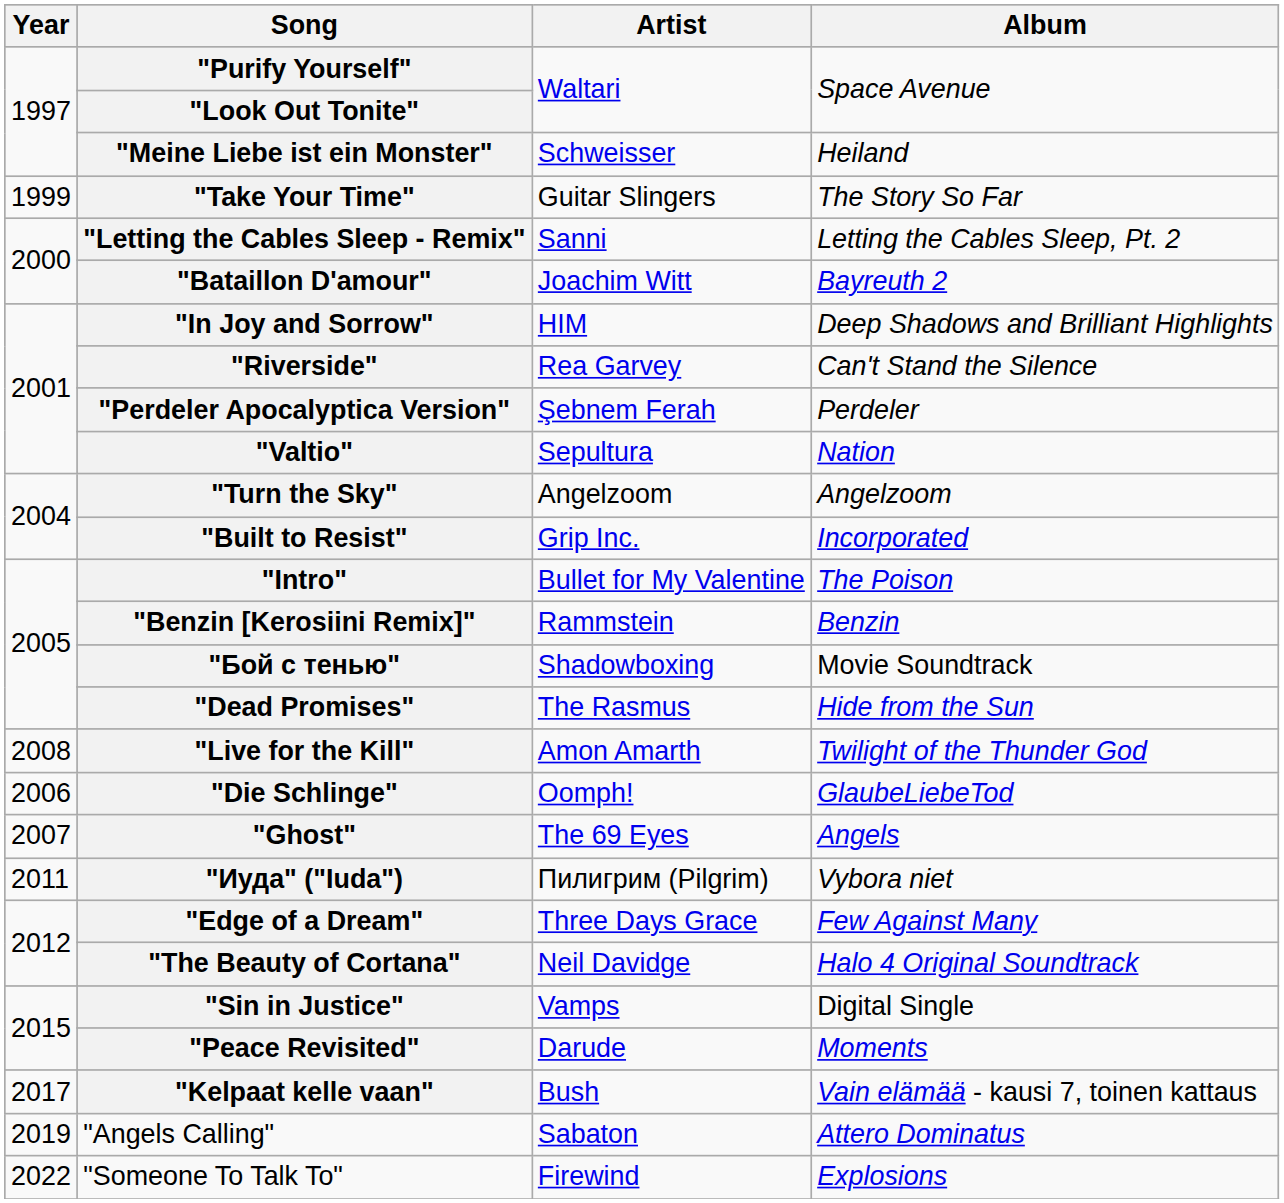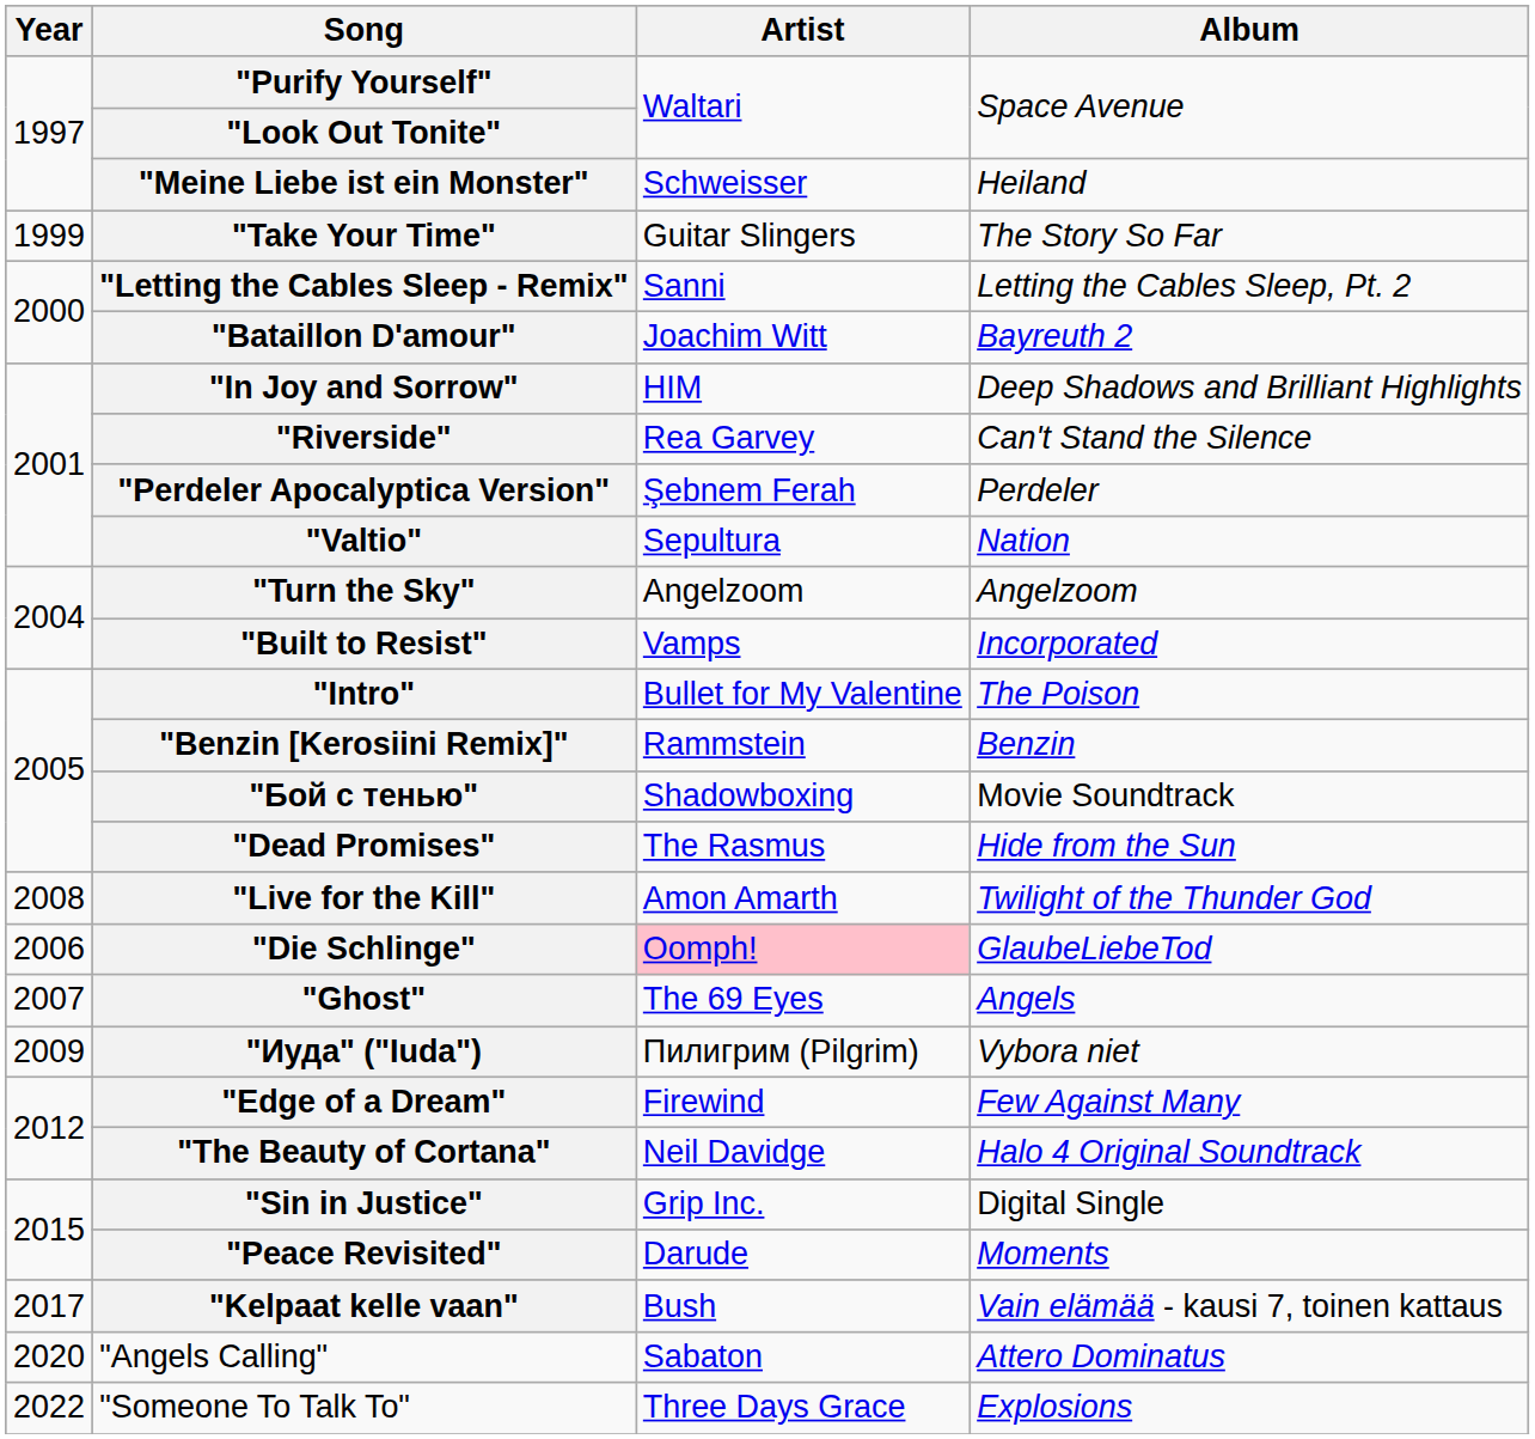"Built to Resist" | Artist: Grip Inc. -> Vamps
"Die Schlinge" | Artist: no background -> pink background
"Иуда" ("Iuda") | Year: 2011 -> 2009
"Edge of a Dream" | Artist: Three Days Grace -> Firewind
"Sin in Justice" | Artist: Vamps -> Grip Inc.
"Angels Calling" | Year: 2019 -> 2020
"Someone To Talk To" | Artist: Firewind -> Three Days Grace
